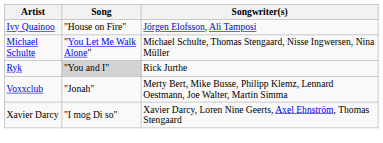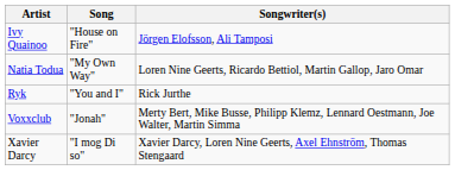- row: Michael Schulte | "You Let Me Walk Alone" | Michael Schulte, Thomas Stengaard, Nisse Ingwersen, Nina Müller
+ row: Natia Todua | "My Own Way" | Loren Nine Geerts, Ricardo Bettiol, Martin Gallop, Jaro Omar
Ryk | Song: lightgrey background -> no background
